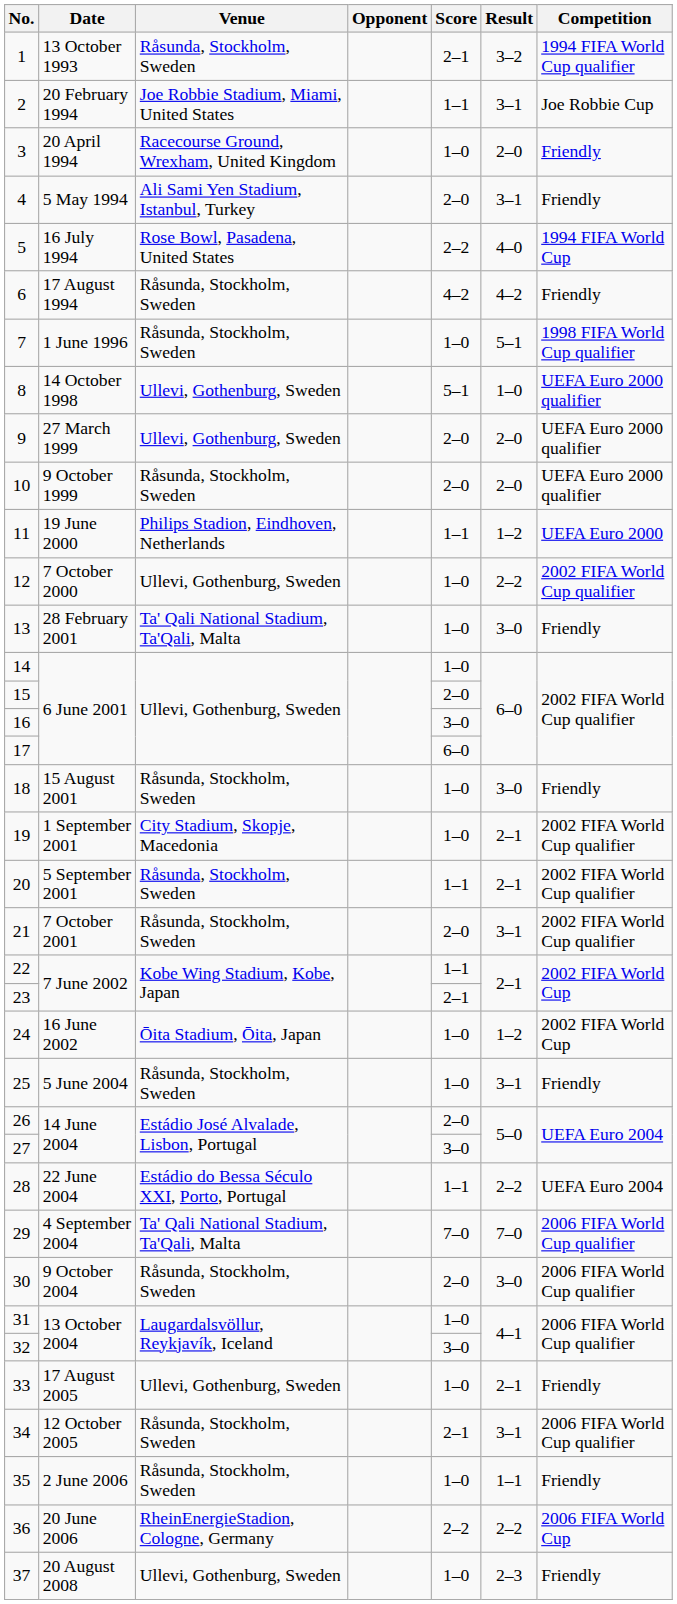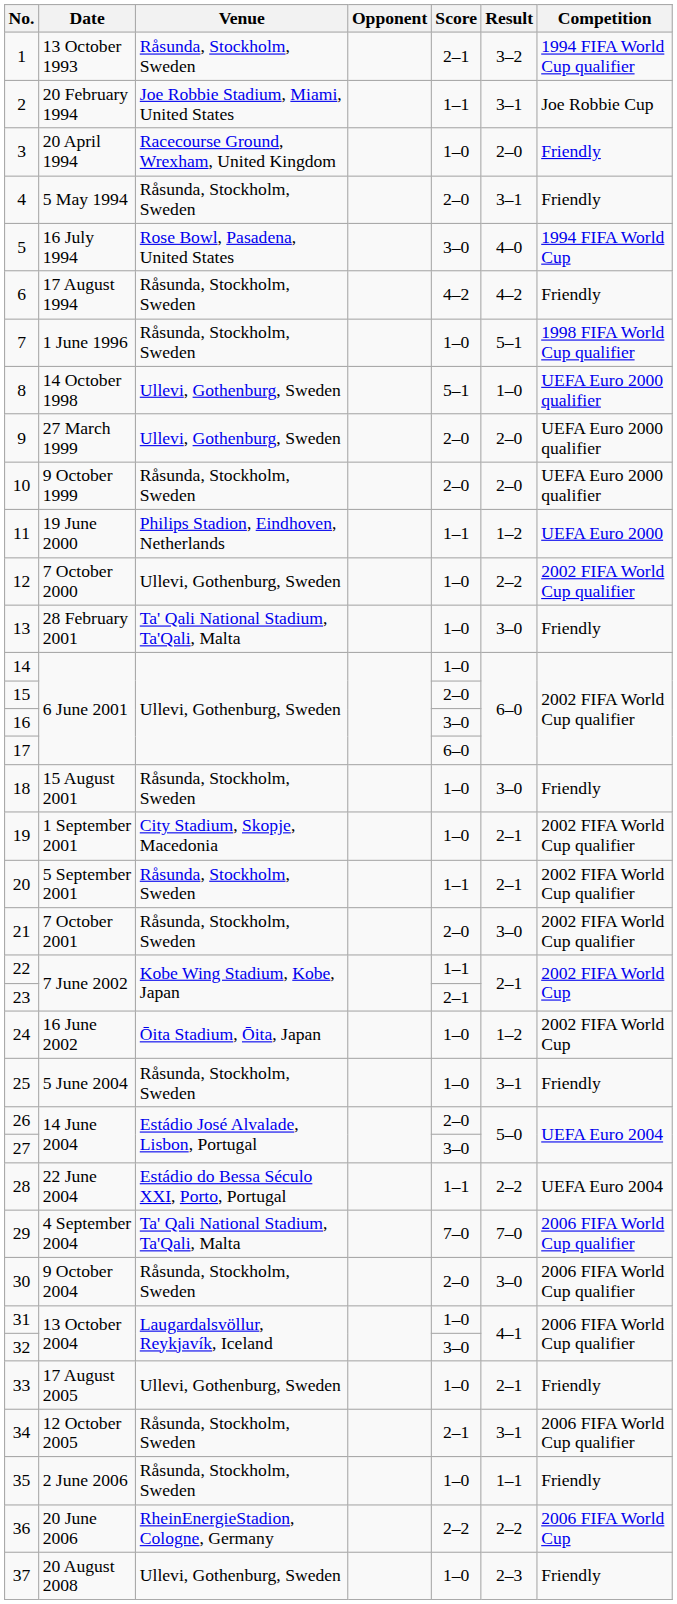4 | Venue: Ali Sami Yen Stadium, Istanbul, Turkey -> Råsunda, Stockholm, Sweden
5 | Score: 2–2 -> 3–0
21 | Result: 3–1 -> 3–0
